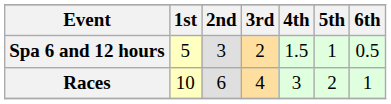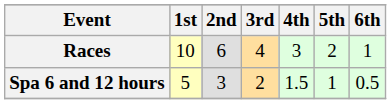rows swapped: Races <-> Spa 6 and 12 hours
